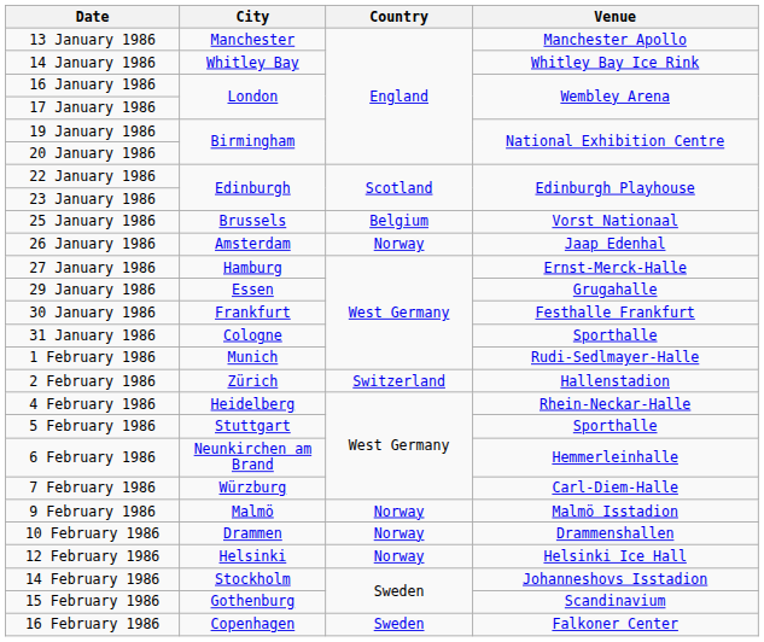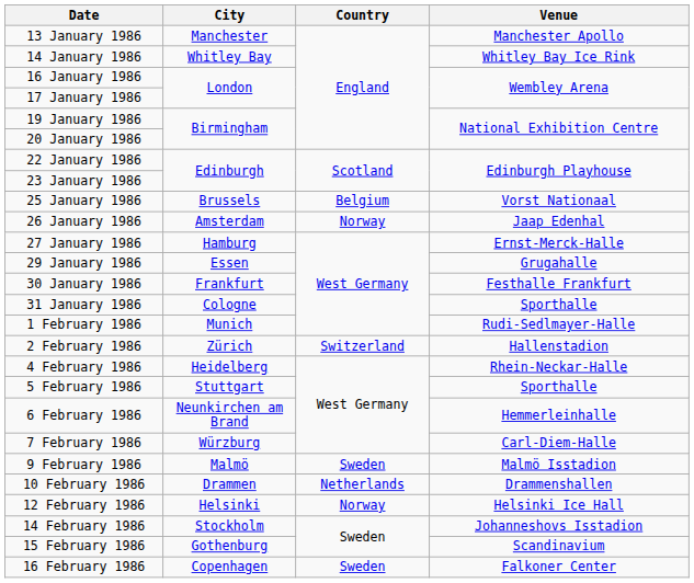9 February 1986 | Country: Norway -> Sweden
10 February 1986 | Country: Norway -> Netherlands
